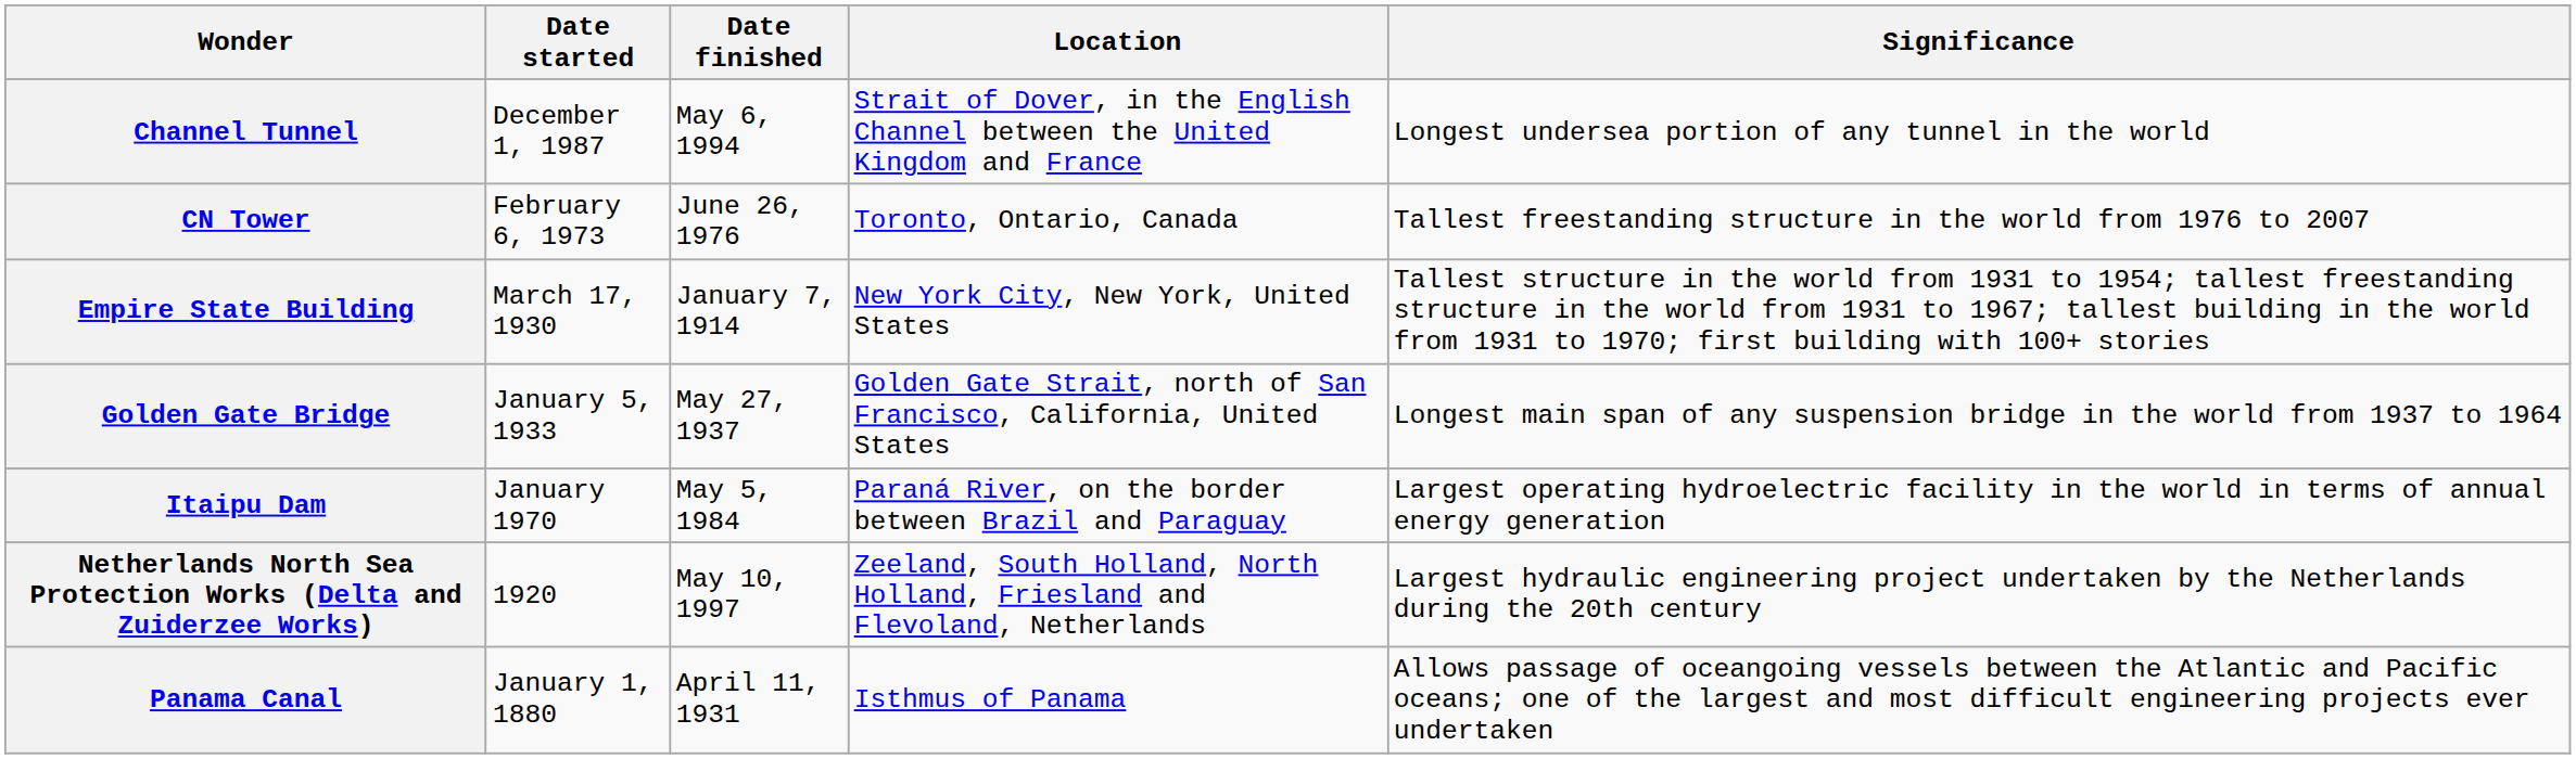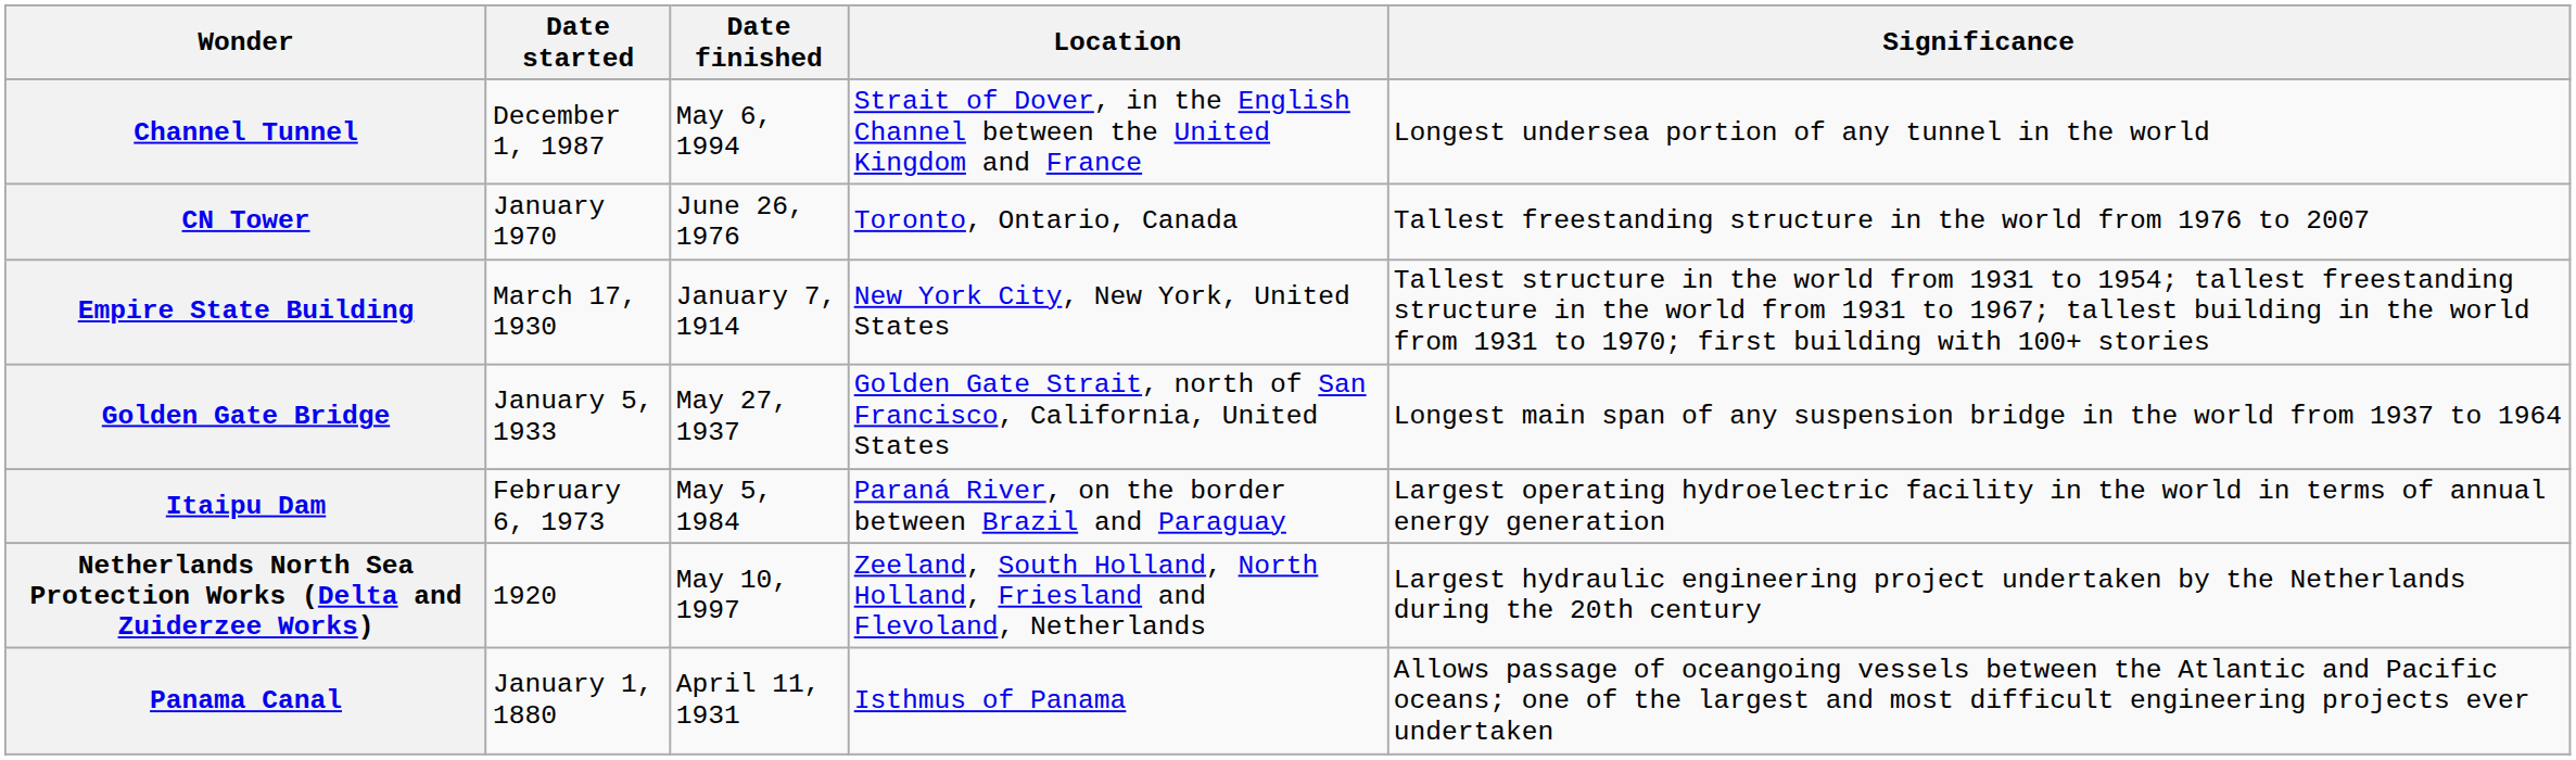CN Tower | Date started: February 6, 1973 -> January 1970
Itaipu Dam | Date started: January 1970 -> February 6, 1973
